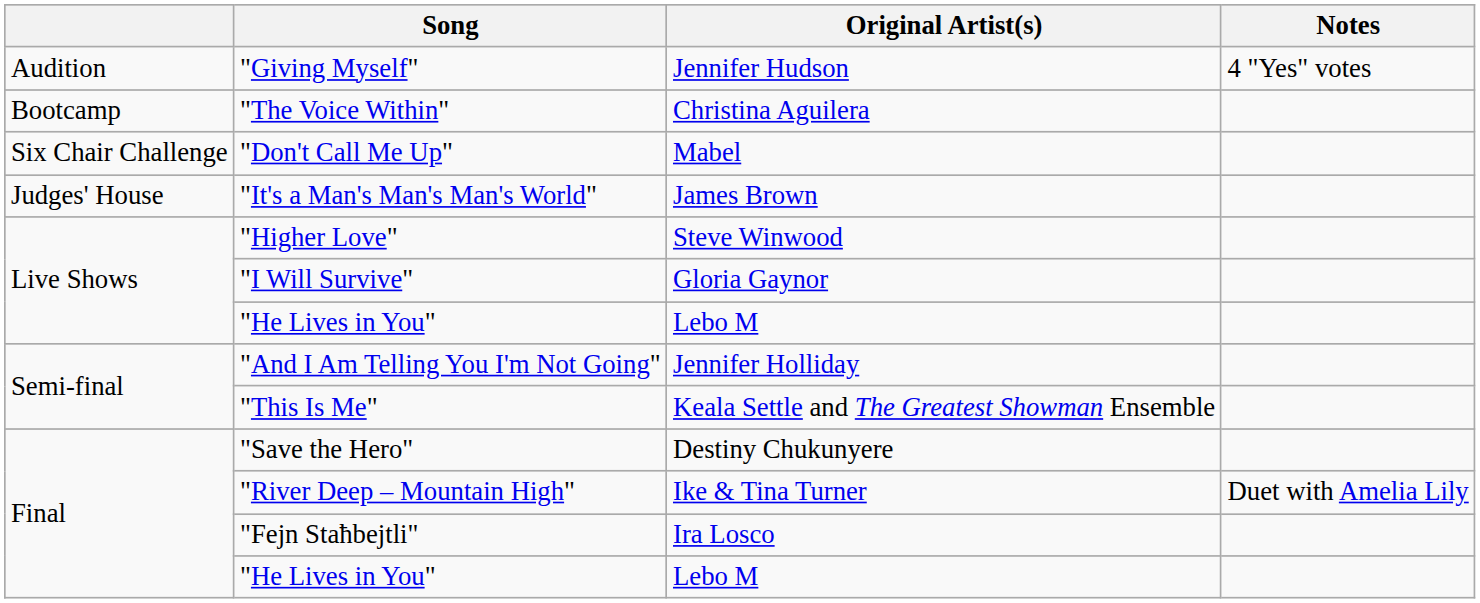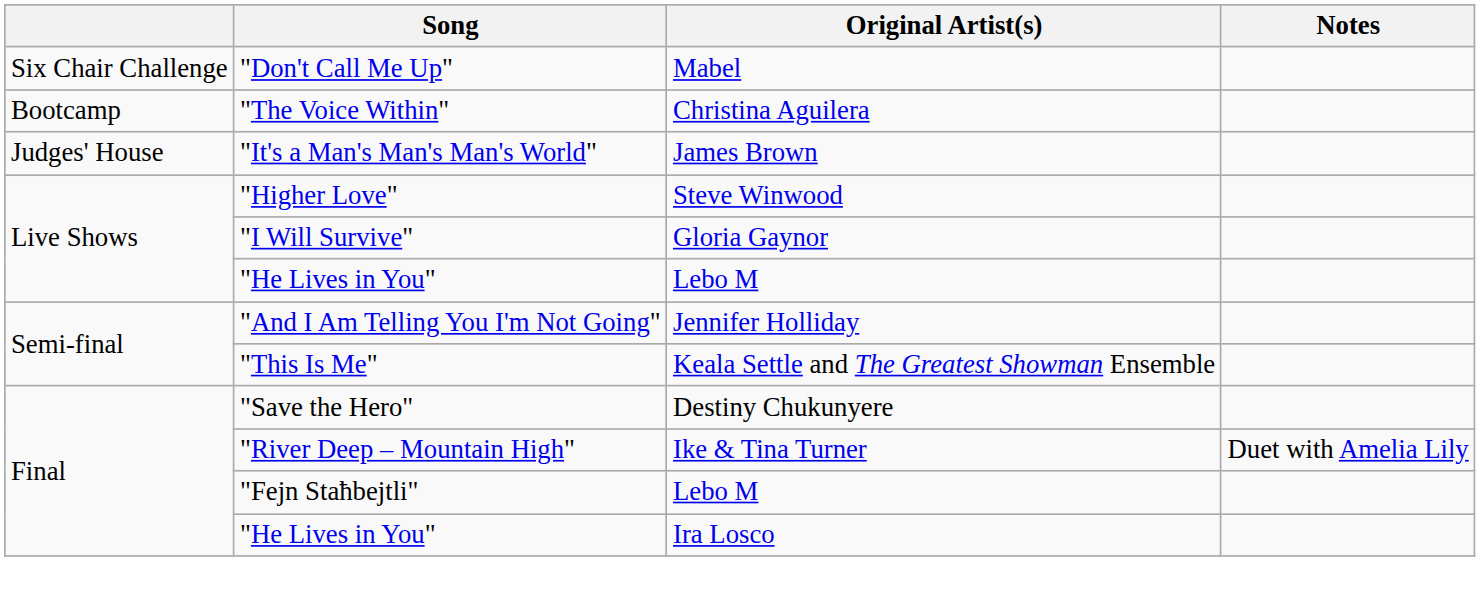- row: Audition | "Giving Myself" | Jennifer Hudson | 4 "Yes" votes
rows swapped: "The Voice Within" <-> "Don't Call Me Up"
"Fejn Staħbejtli" | Original Artist(s): Ira Losco -> Lebo M
Final / "He Lives in You" | Original Artist(s): Lebo M -> Ira Losco
